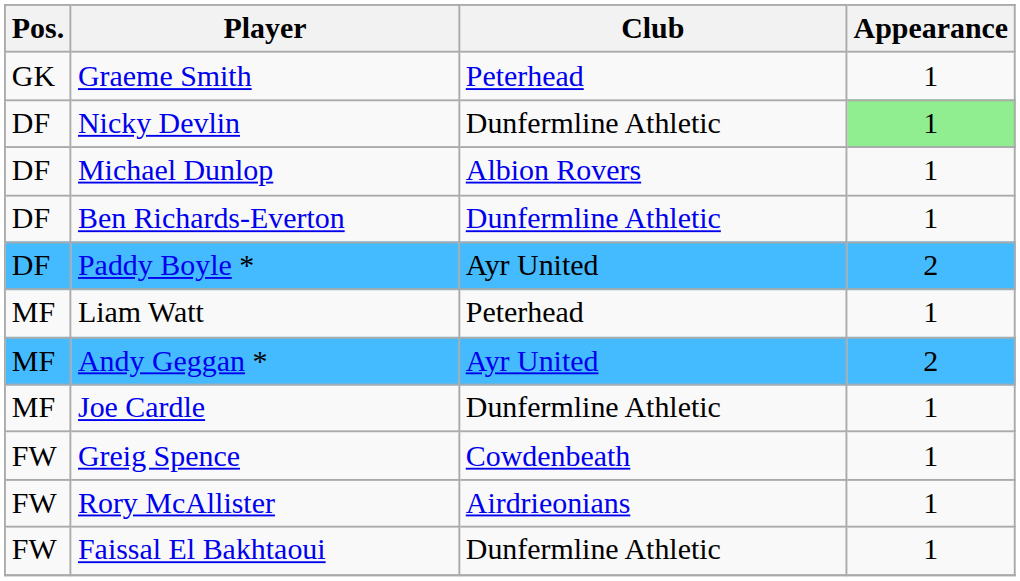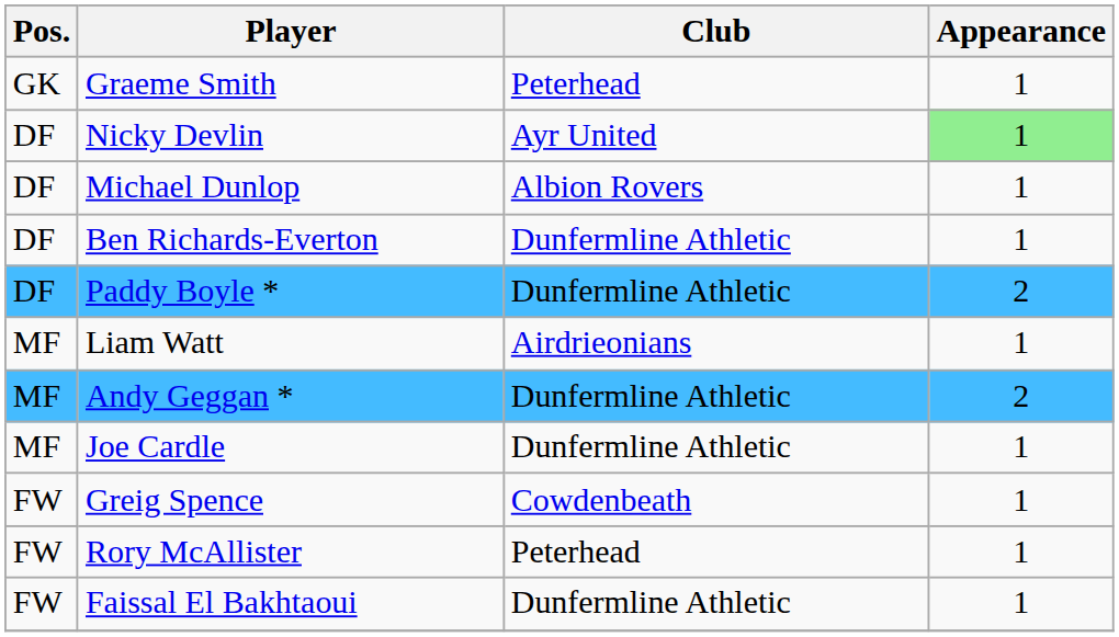Nicky Devlin | Club: Dunfermline Athletic -> Ayr United
Paddy Boyle * | Club: Ayr United -> Dunfermline Athletic
Liam Watt | Club: Peterhead -> Airdrieonians
Andy Geggan * | Club: Ayr United -> Dunfermline Athletic
Rory McAllister | Club: Airdrieonians -> Peterhead
